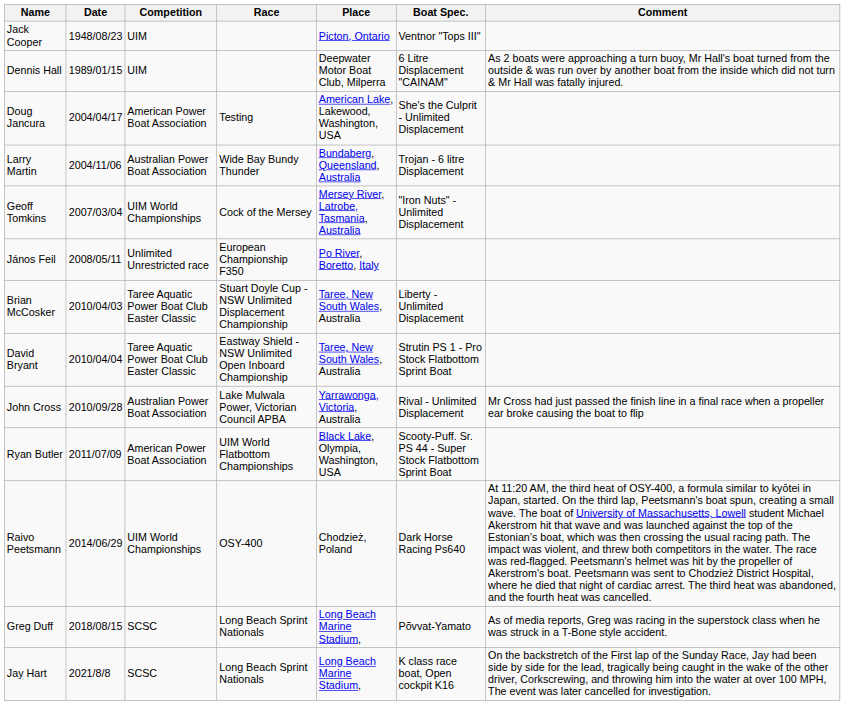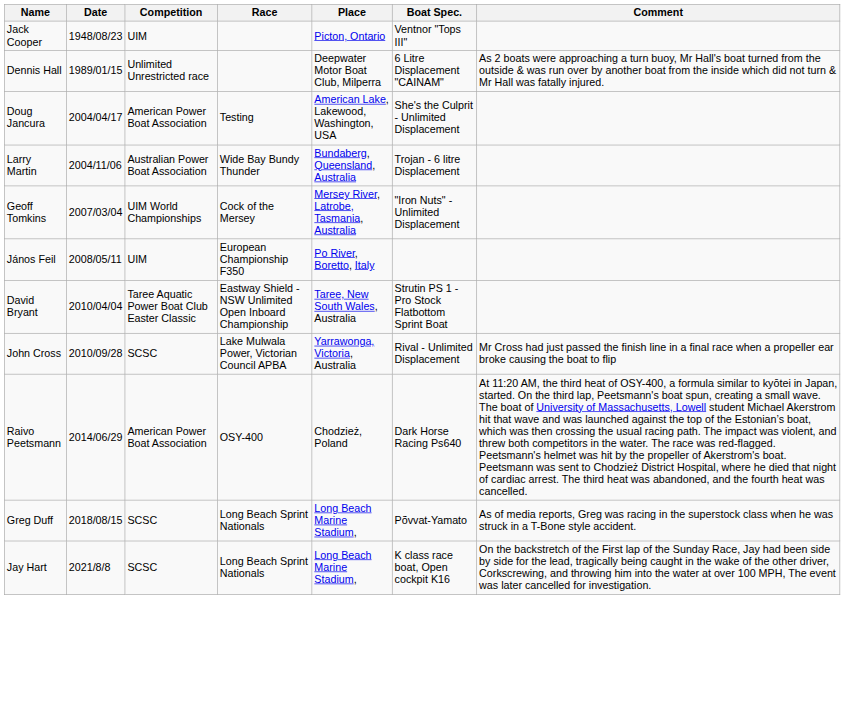Dennis Hall | Competition: UIM -> Unlimited Unrestricted race
János Feil | Competition: Unlimited Unrestricted race -> UIM
- row: Brian McCosker | 2010/04/03 | Taree Aquatic Power Boat Club Easter Classic | Stuart Doyle Cup - NSW Unlimited Displacement Championship | Taree, New South Wales, Australia | Liberty - Unlimited Displacement
John Cross | Competition: Australian Power Boat Association -> SCSC
- row: Ryan Butler | 2011/07/09 | American Power Boat Association | UIM World Flatbottom Championships | Black Lake, Olympia, Washington, USA | Scooty-Puff. Sr. PS 44 - Super Stock Flatbottom Sprint Boat
Raivo Peetsmann | Competition: UIM World Championships -> American Power Boat Association
